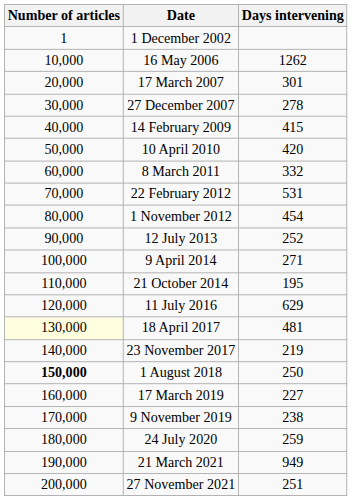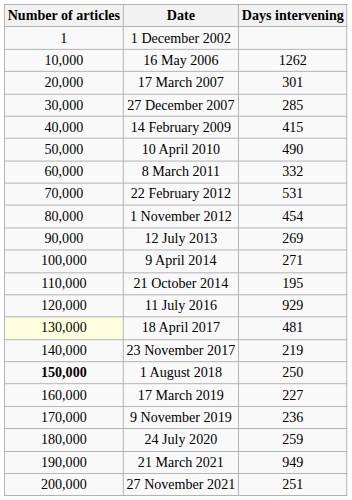27 December 2007 | Days intervening: 278 -> 285
10 April 2010 | Days intervening: 420 -> 490
12 July 2013 | Days intervening: 252 -> 269
11 July 2016 | Days intervening: 629 -> 929
9 November 2019 | Days intervening: 238 -> 236
